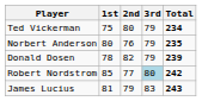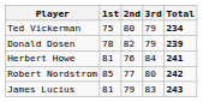- row: Norbert Anderson | 80 | 76 | 79 | 235
+ row: Herbert Howe | 81 | 76 | 84 | 241
Robert Nordstrom | 3rd: lightblue background -> no background
